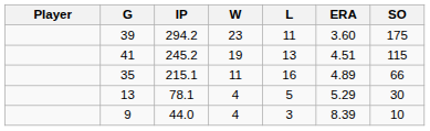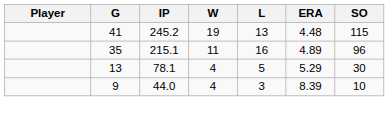- row: 39 | 294.2 | 23 | 11 | 3.60 | 175
41 | ERA: 4.51 -> 4.48
35 | SO: 66 -> 96
